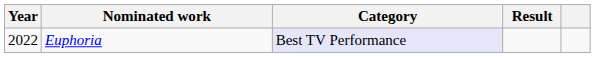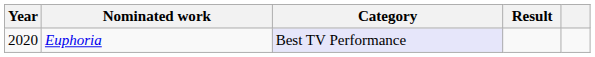Euphoria | Year: 2022 -> 2020
